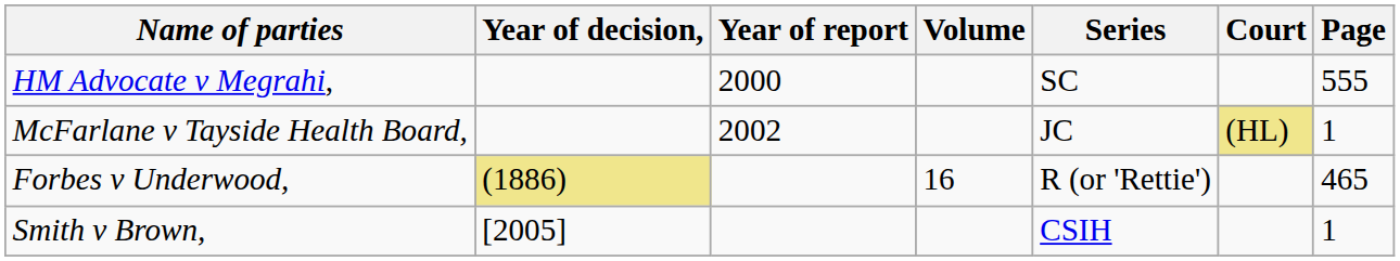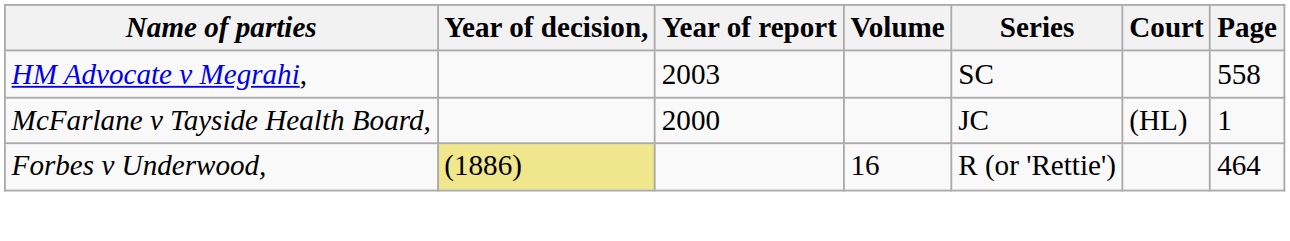HM Advocate v Megrahi, | Year of report: 2000 -> 2003
HM Advocate v Megrahi, | Page: 555 -> 558
McFarlane v Tayside Health Board, | Year of report: 2002 -> 2000
McFarlane v Tayside Health Board, | Court: khaki background -> no background
Forbes v Underwood, | Page: 465 -> 464
- row: Smith v Brown, | [2005] | CSIH | 1
